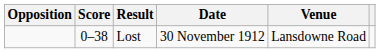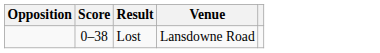- column: Date | 30 November 1912
